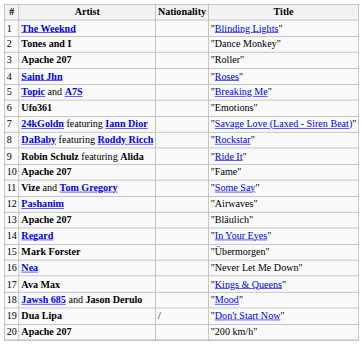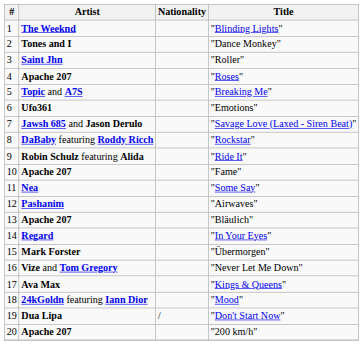"Roller" | Artist: Apache 207 -> Saint Jhn
"Roses" | Artist: Saint Jhn -> Apache 207
"Savage Love (Laxed - Siren Beat)" | Artist: 24kGoldn featuring Iann Dior -> Jawsh 685 and Jason Derulo
"Some Say" | Artist: Vize and Tom Gregory -> Nea
"Never Let Me Down" | Artist: Nea -> Vize and Tom Gregory
"Mood" | Artist: Jawsh 685 and Jason Derulo -> 24kGoldn featuring Iann Dior
